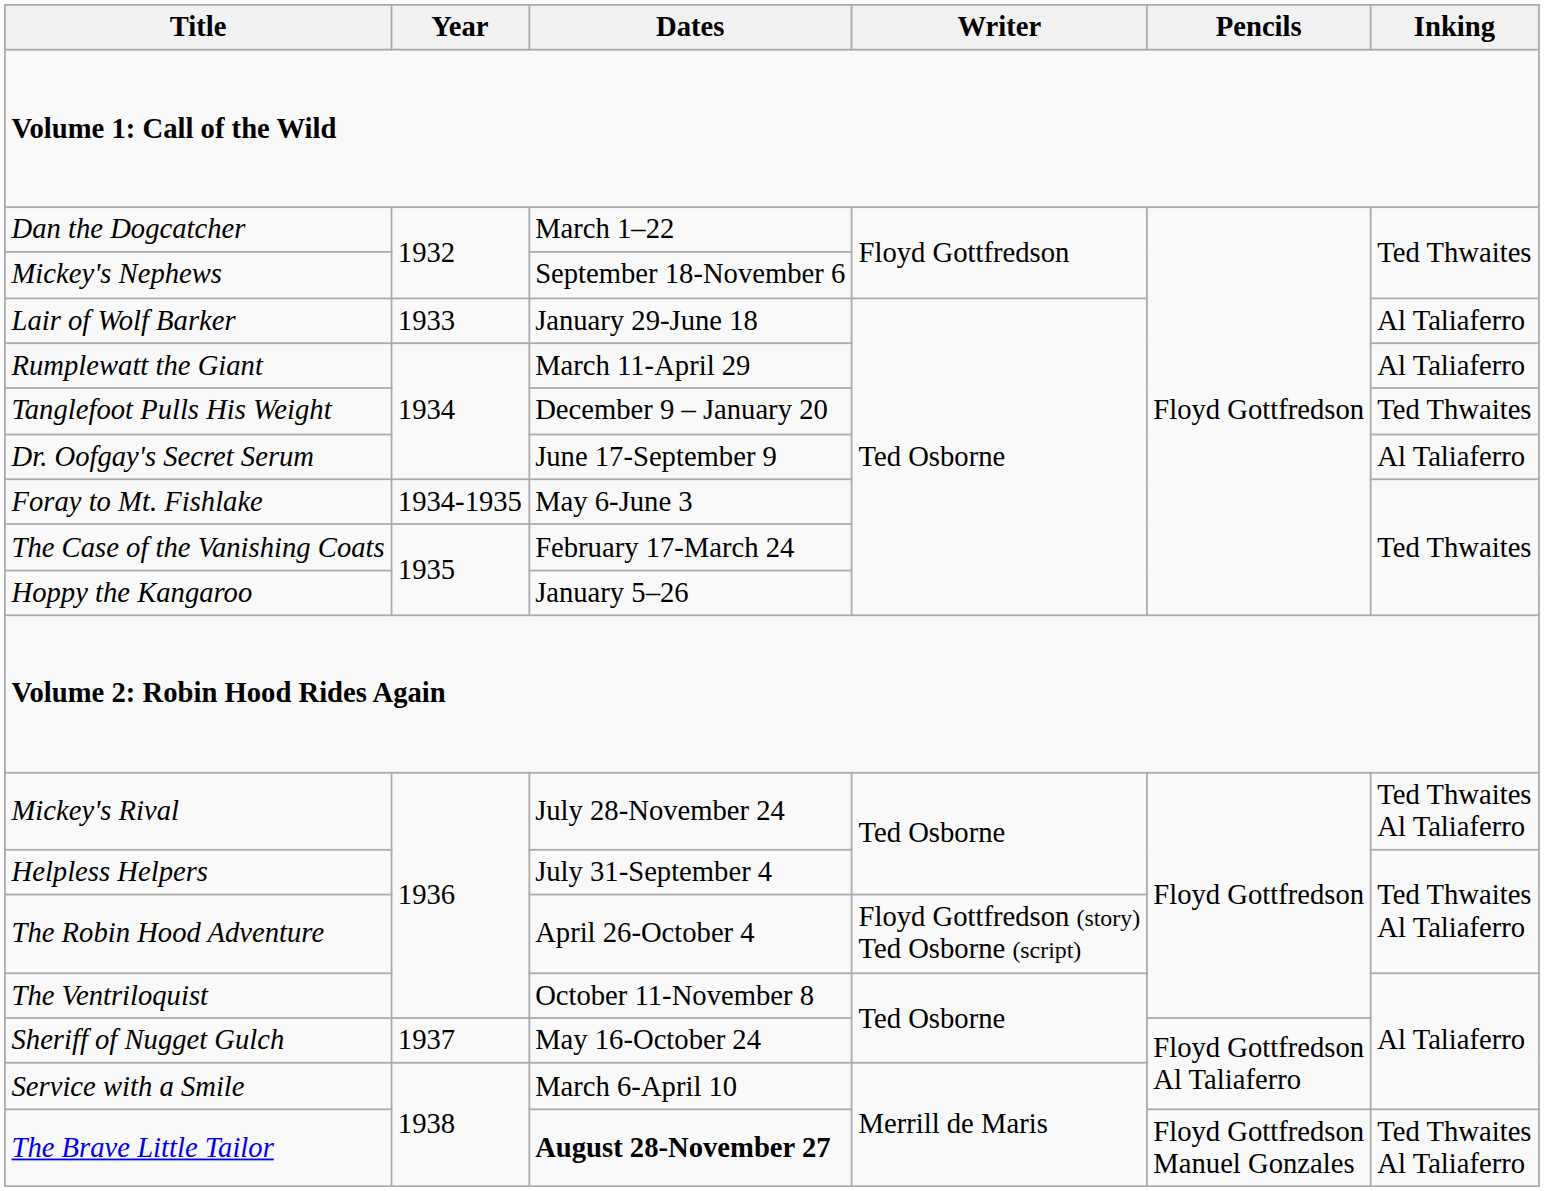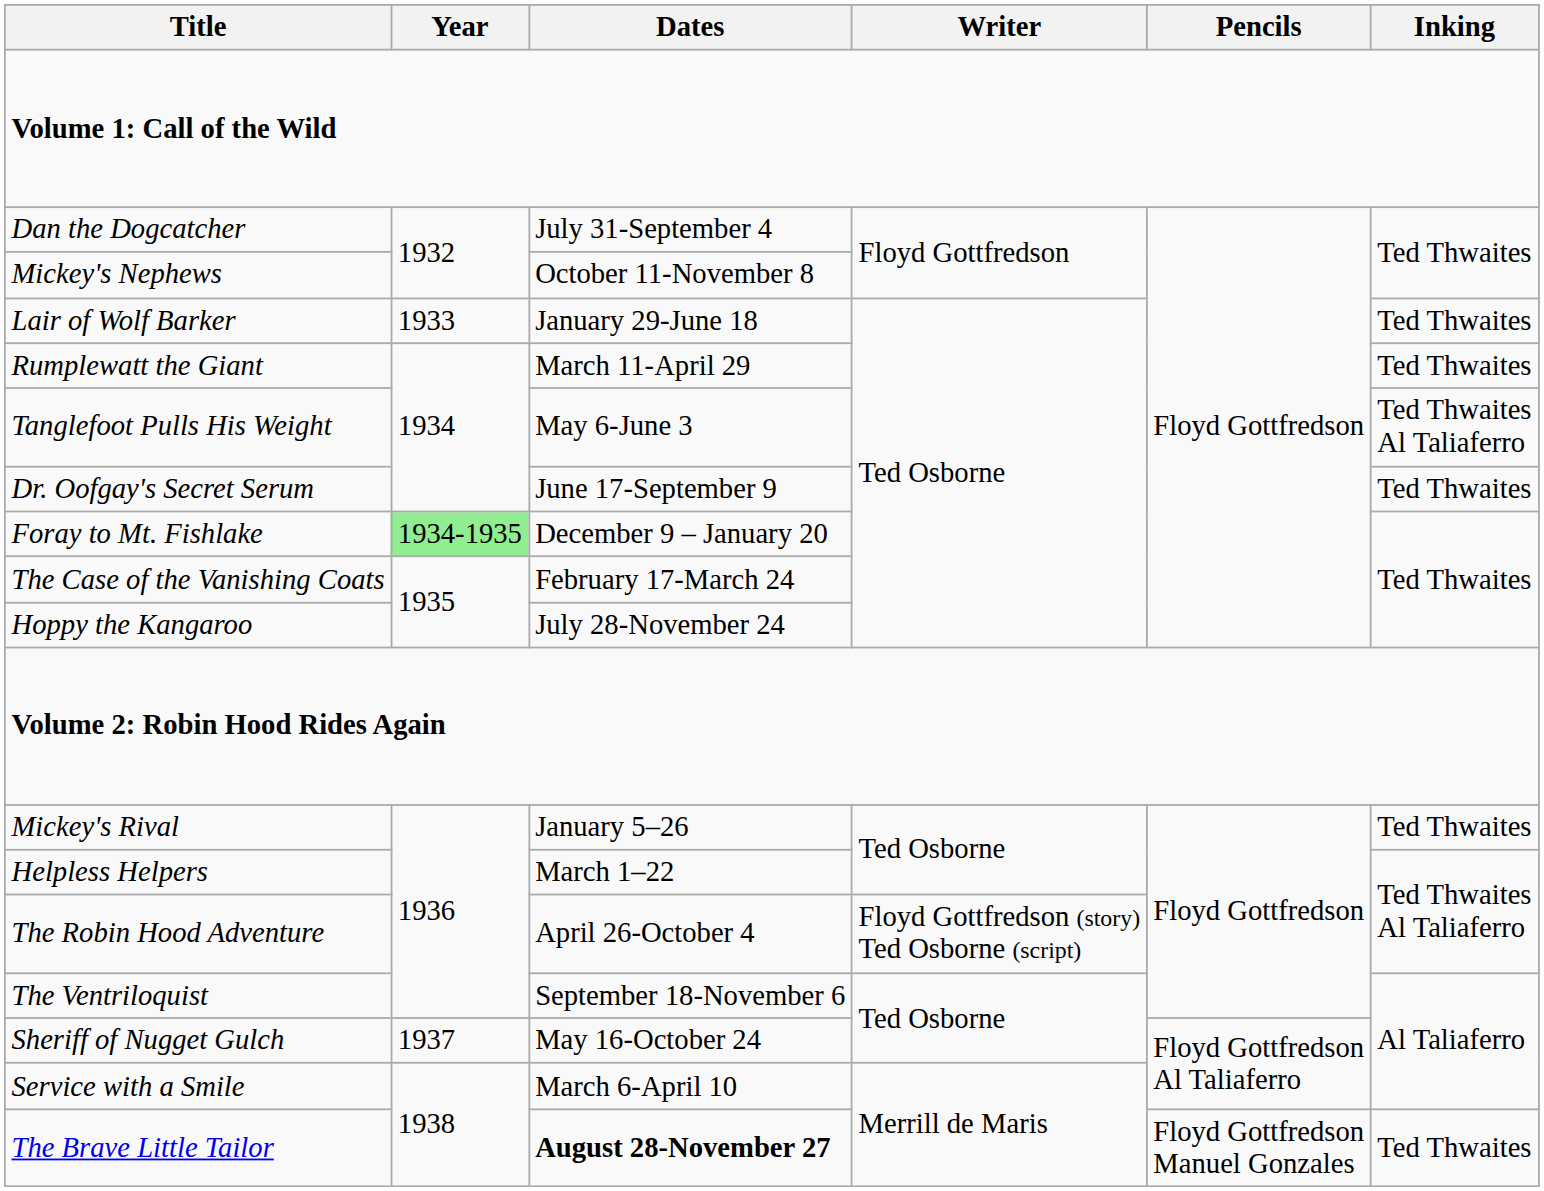Dan the Dogcatcher | Dates: March 1–22 -> July 31-September 4
Mickey's Nephews | Dates: September 18-November 6 -> October 11-November 8
Lair of Wolf Barker | Inking: Al Taliaferro -> Ted Thwaites
Rumplewatt the Giant | Inking: Al Taliaferro -> Ted Thwaites
Tanglefoot Pulls His Weight | Dates: December 9 – January 20 -> May 6-June 3
Tanglefoot Pulls His Weight | Inking: Ted Thwaites -> Ted Thwaites Al Taliaferro
Dr. Oofgay's Secret Serum | Inking: Al Taliaferro -> Ted Thwaites
Foray to Mt. Fishlake | Year: no background -> lightgreen background
Foray to Mt. Fishlake | Dates: May 6-June 3 -> December 9 – January 20
Hoppy the Kangaroo | Dates: January 5–26 -> July 28-November 24
Mickey's Rival | Dates: July 28-November 24 -> January 5–26
Mickey's Rival | Inking: Ted Thwaites Al Taliaferro -> Ted Thwaites
Helpless Helpers | Dates: July 31-September 4 -> March 1–22
The Ventriloquist | Dates: October 11-November 8 -> September 18-November 6
The Brave Little Tailor | Inking: Ted Thwaites Al Taliaferro -> Ted Thwaites
